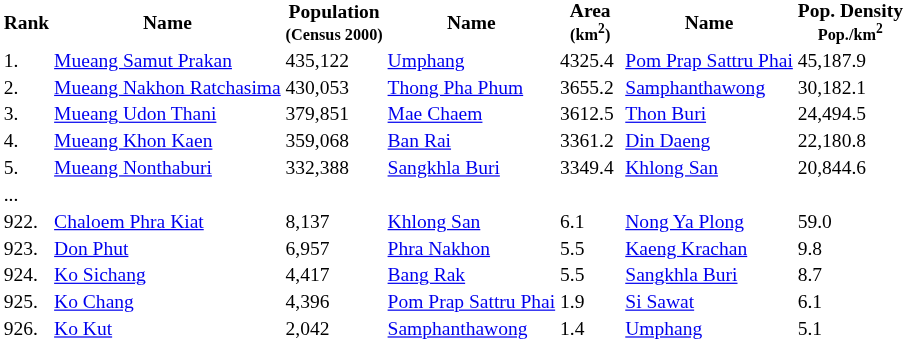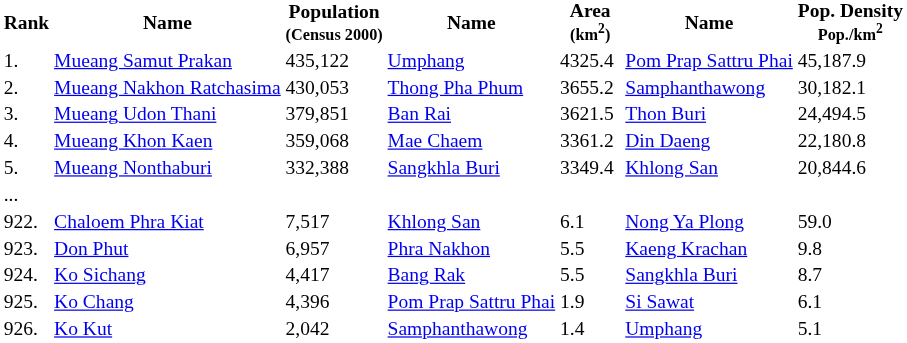Mueang Udon Thani | column 4: Mae Chaem -> Ban Rai
Mueang Udon Thani | Area (km2): 3612.5 -> 3621.5
Mueang Khon Kaen | column 4: Ban Rai -> Mae Chaem
Chaloem Phra Kiat | Population (Census 2000): 8,137 -> 7,517
